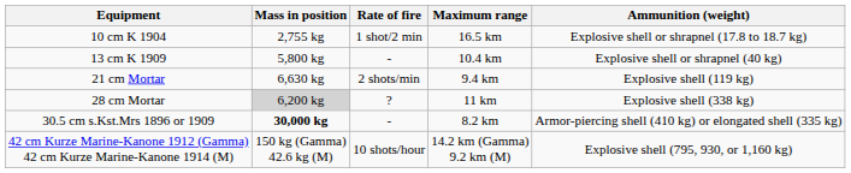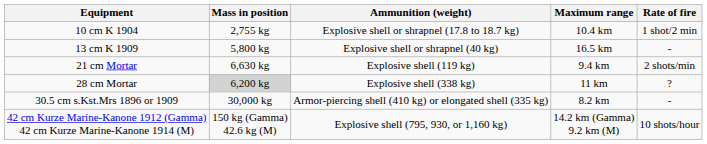columns swapped: Rate of fire <-> Ammunition (weight)
10 cm K 1904 | Maximum range: 16.5 km -> 10.4 km
13 cm K 1909 | Maximum range: 10.4 km -> 16.5 km
30.5 cm s.Kst.Mrs 1896 or 1909 | Mass in position: bold -> normal
